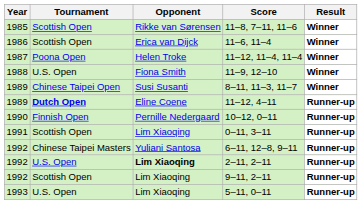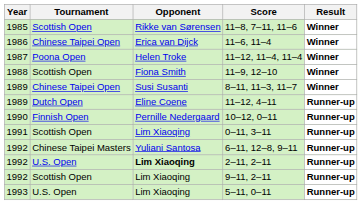11–6, 11–4 | Tournament: Scottish Open -> Chinese Taipei Open
11–9, 12–10 | Tournament: U.S. Open -> Scottish Open
11–12, 4–11 | Tournament: bold -> normal
